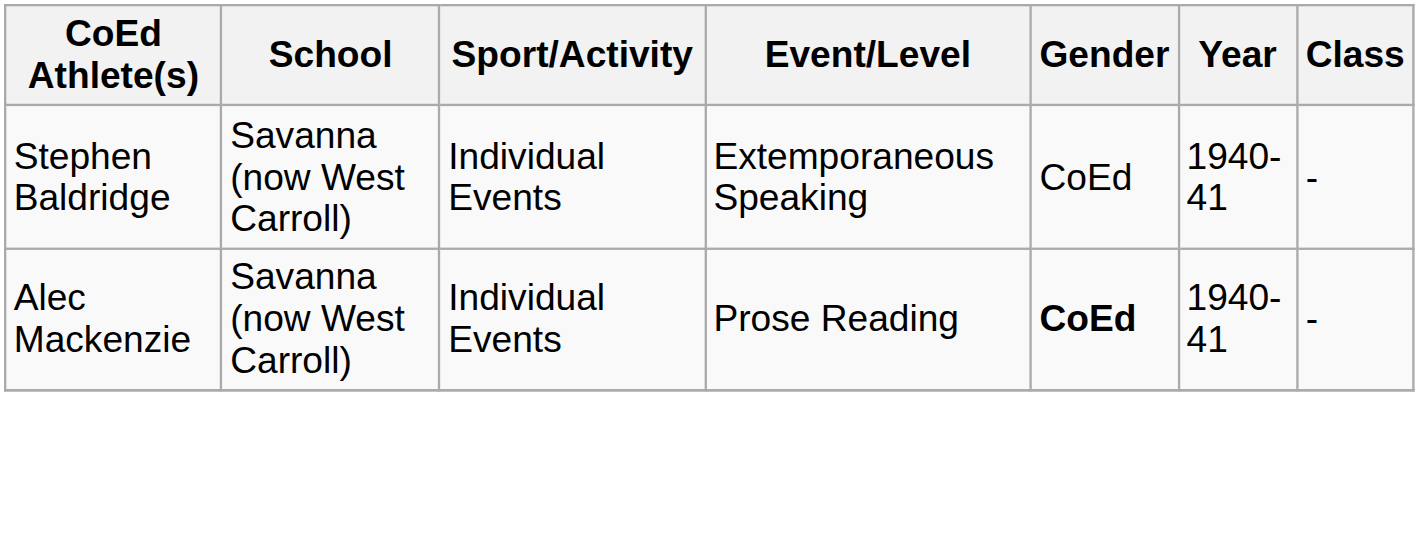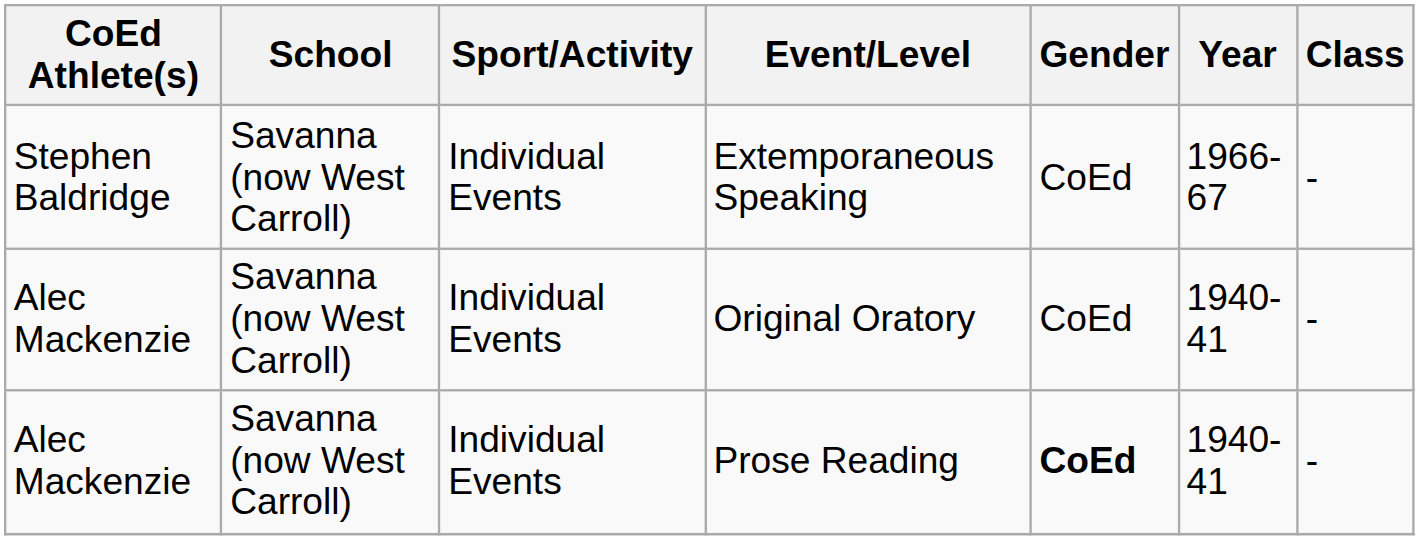Extemporaneous Speaking | Year: 1940-41 -> 1966-67
+ row: Alec Mackenzie | Savanna (now West Carroll) | Individual Events | Original Oratory | CoEd | 1940-41 | -
